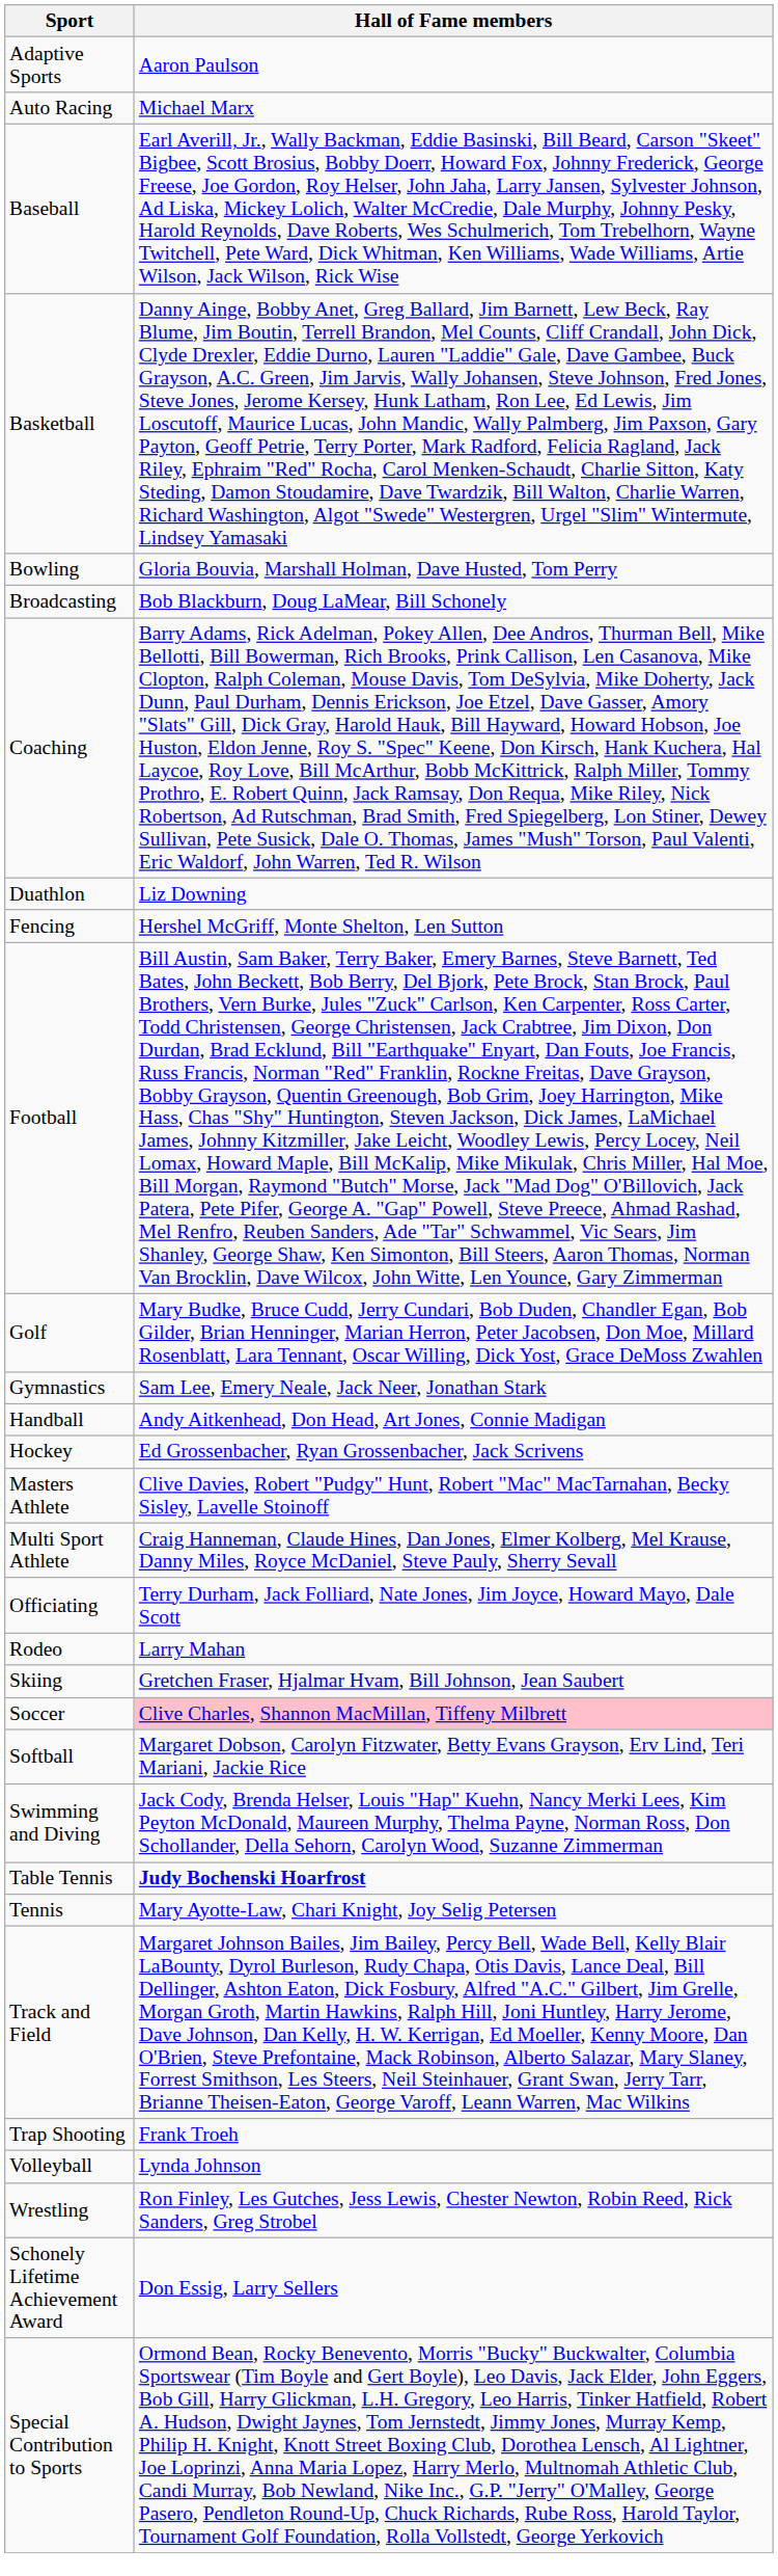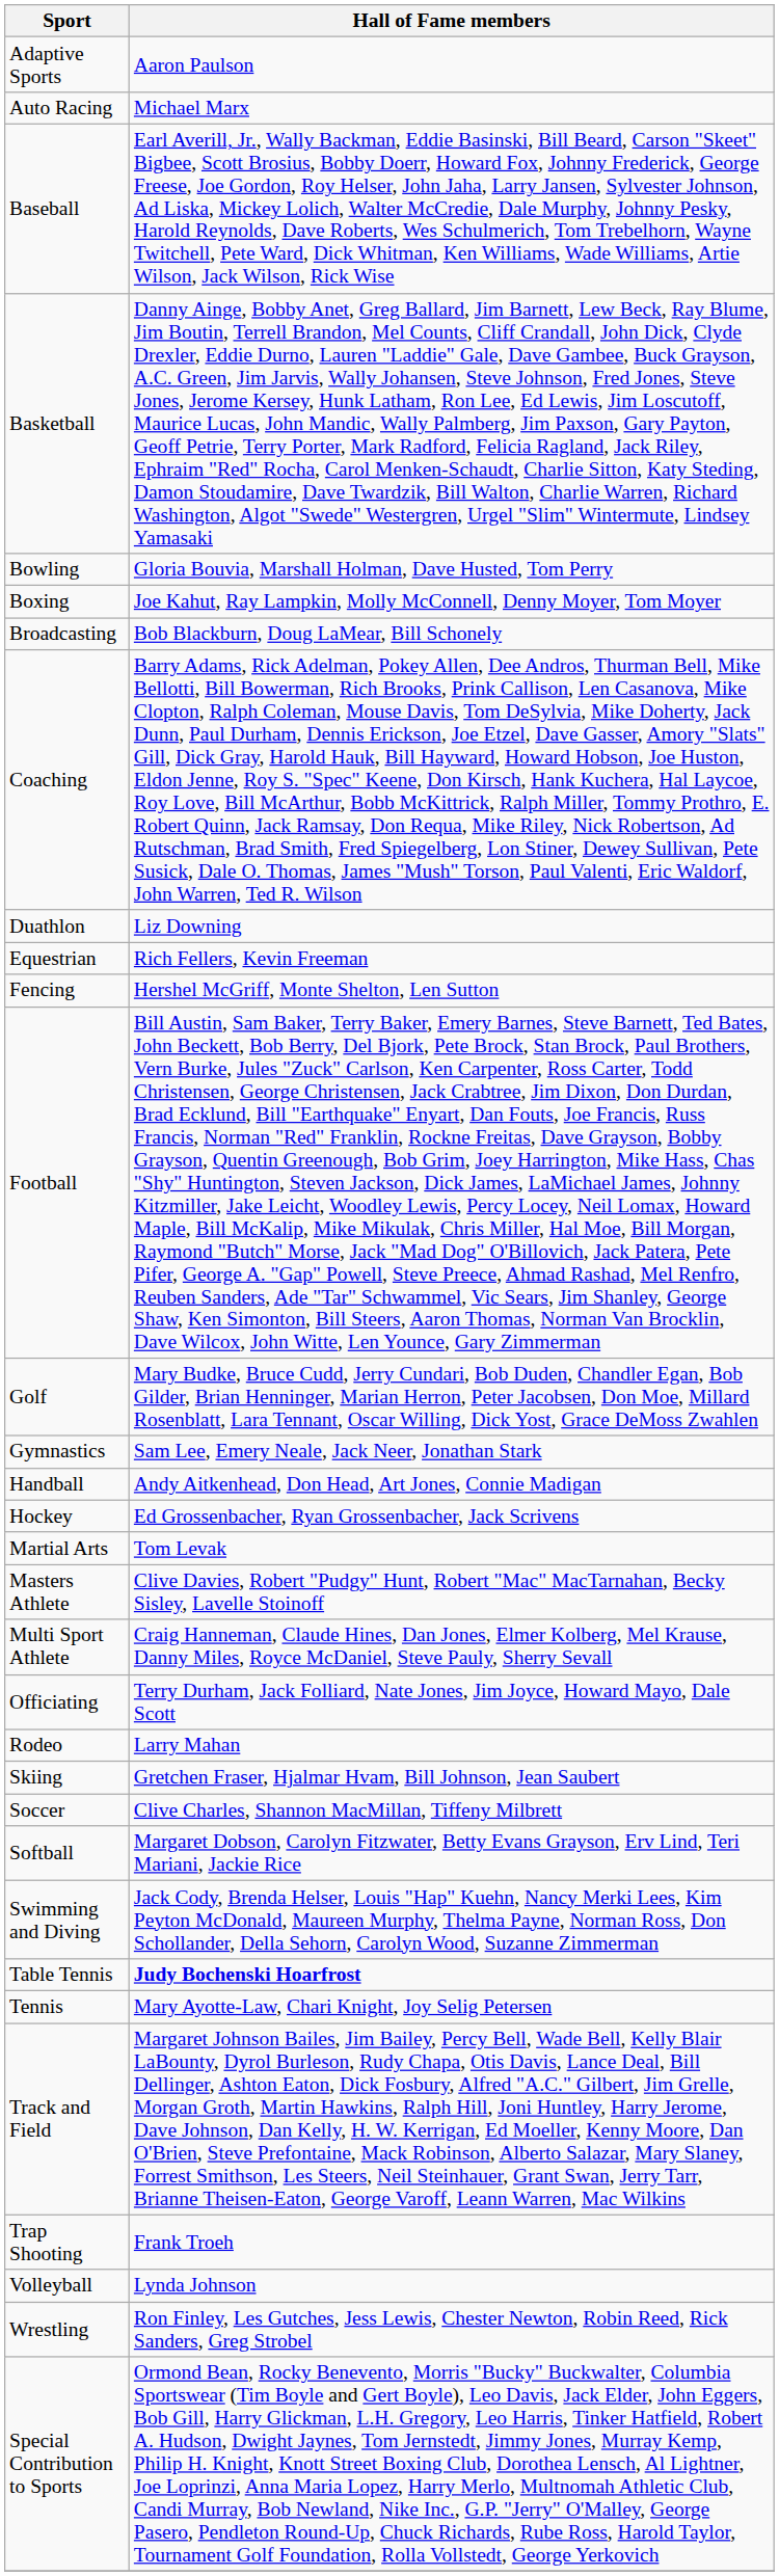+ row: Boxing | Joe Kahut, Ray Lampkin, Molly McConnell, Denny Moyer, Tom Moyer
+ row: Equestrian | Rich Fellers, Kevin Freeman
+ row: Martial Arts | Tom Levak
Soccer | Hall of Fame members: pink background -> no background
- row: Schonely Lifetime Achievement Award | Don Essig, Larry Sellers
